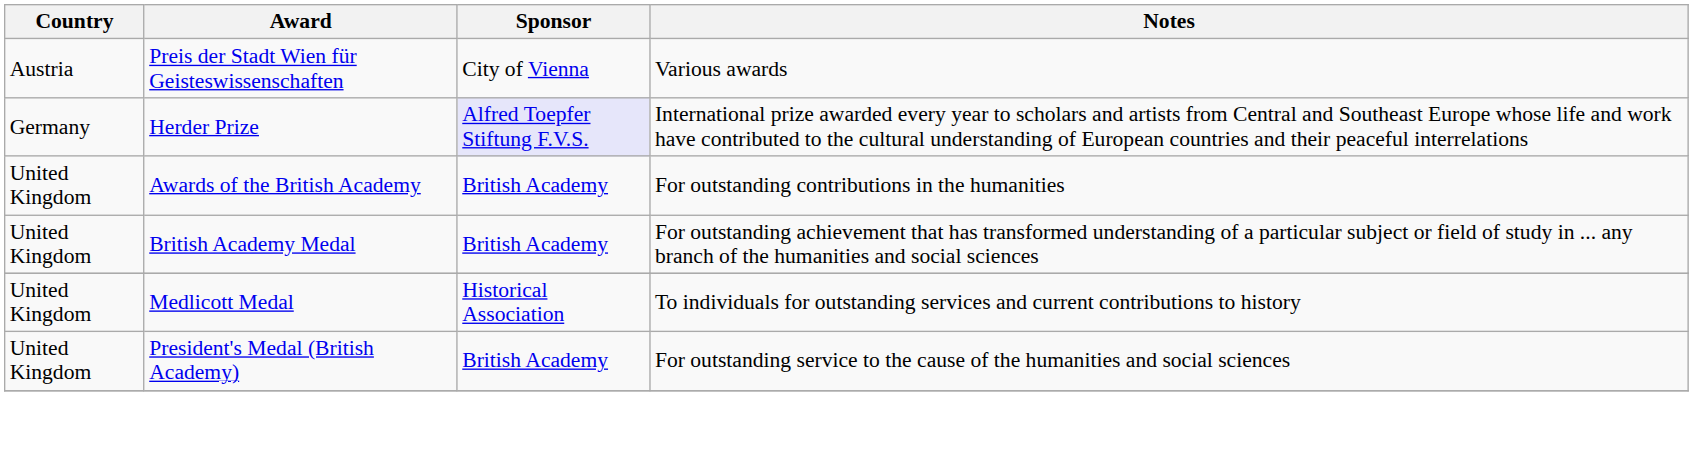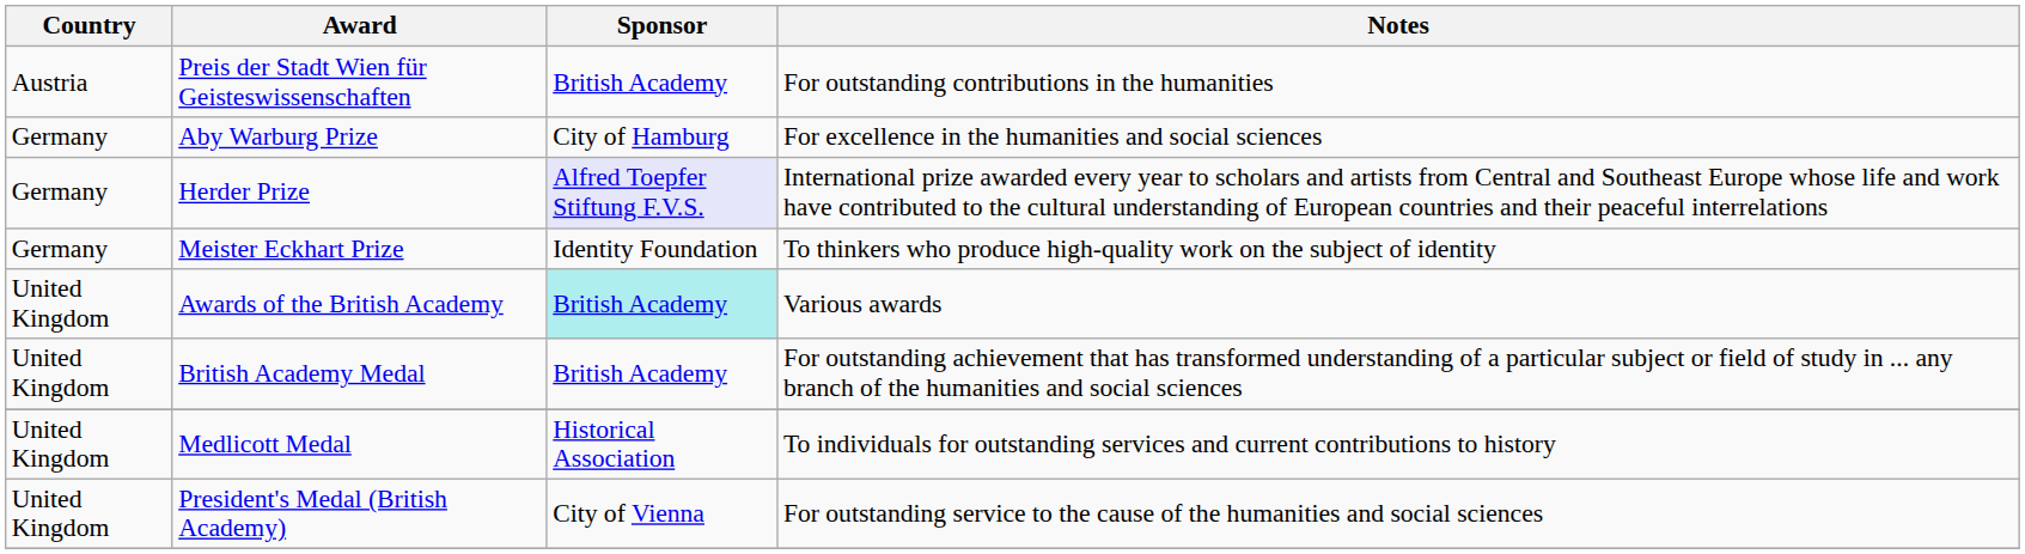Preis der Stadt Wien für Geisteswissenschaften | Sponsor: City of Vienna -> British Academy
Preis der Stadt Wien für Geisteswissenschaften | Notes: Various awards -> For outstanding contributions in the humanities
+ row: Germany | Aby Warburg Prize | City of Hamburg | For excellence in the humanities and social sciences
+ row: Germany | Meister Eckhart Prize | Identity Foundation | To thinkers who produce high-quality work on the subject of identity
Awards of the British Academy | Sponsor: no background -> paleturquoise background
Awards of the British Academy | Notes: For outstanding contributions in the humanities -> Various awards
President's Medal (British Academy) | Sponsor: British Academy -> City of Vienna
